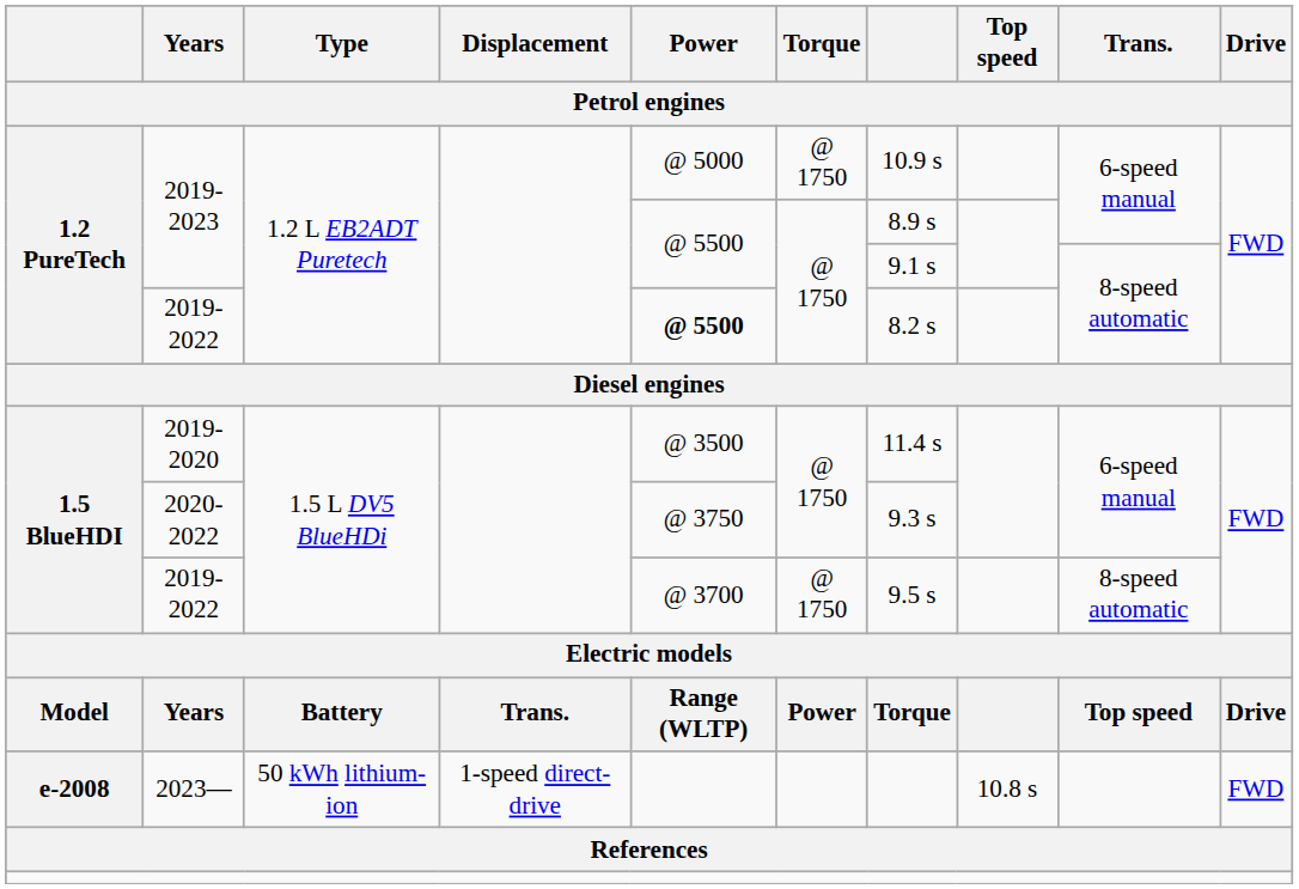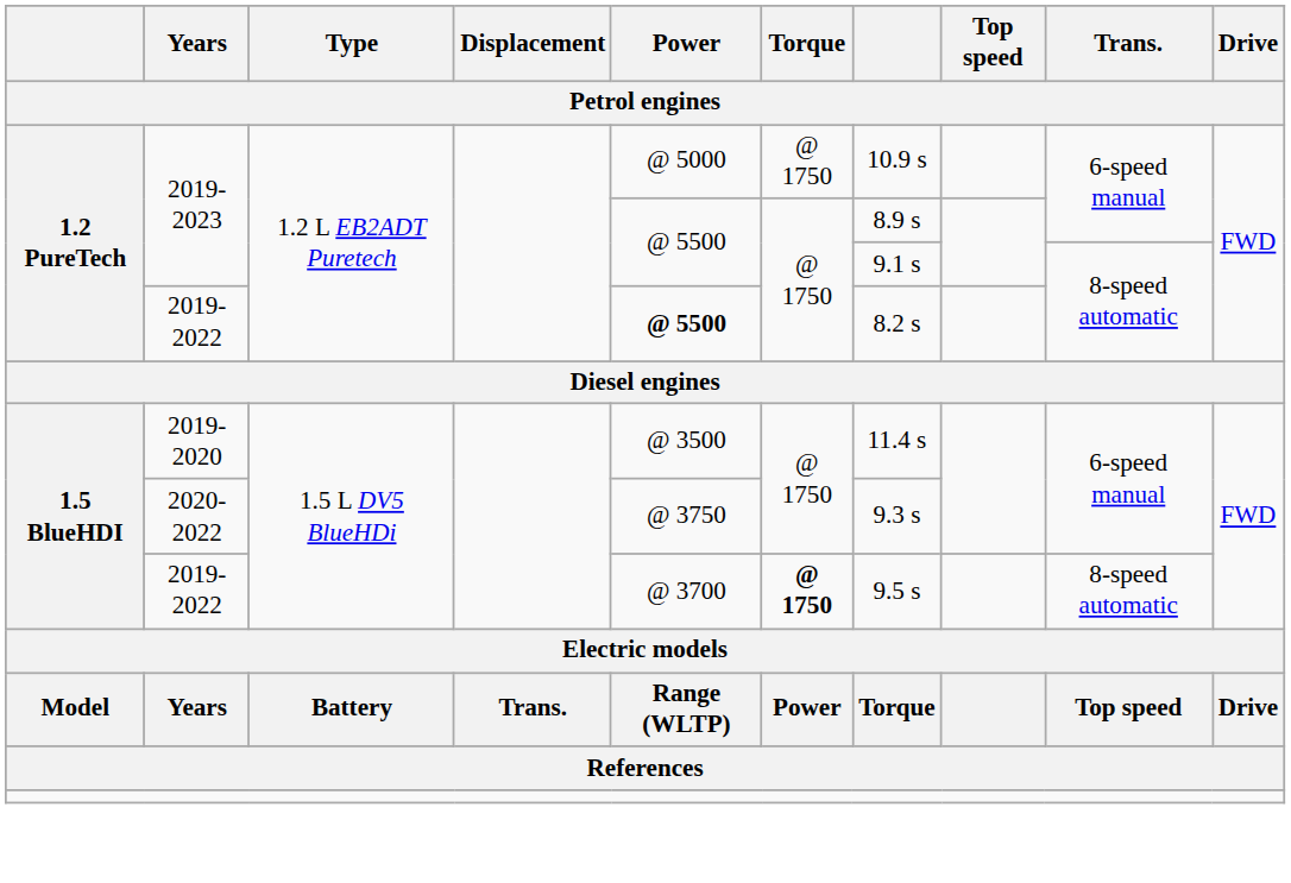1.5 BlueHDI / 2019-2022 | Torque: normal -> bold
- row: e-2008 | 2023— | 50 kWh lithium-ion | 1-speed direct-drive | 10.8 s | FWD
